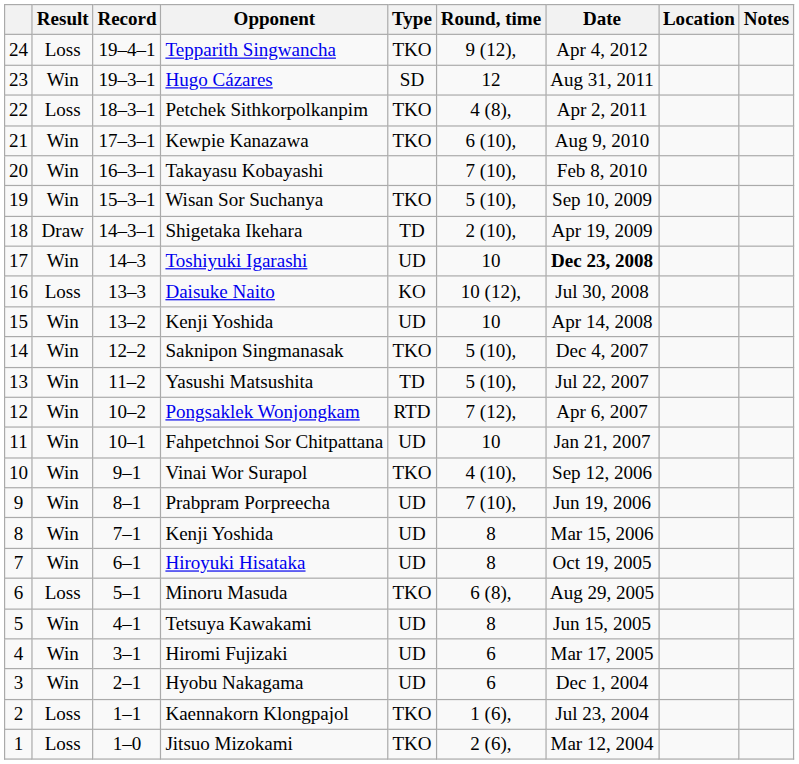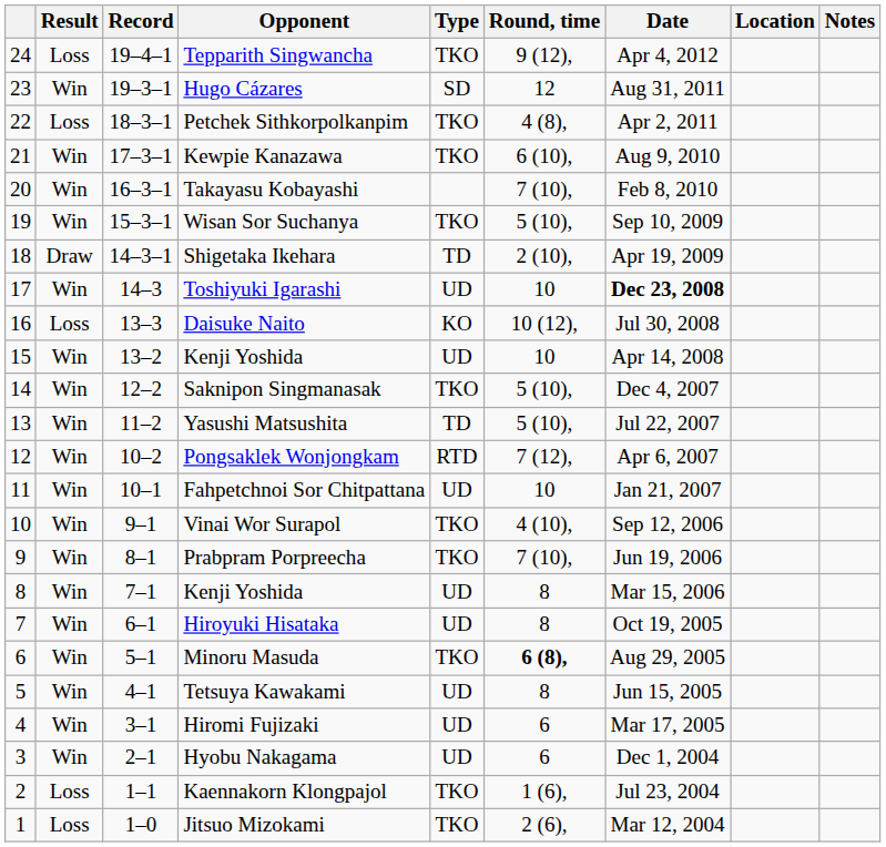Prabpram Porpreecha | Type: UD -> TKO
Minoru Masuda | Result: Loss -> Win
Minoru Masuda | Round, time: normal -> bold
